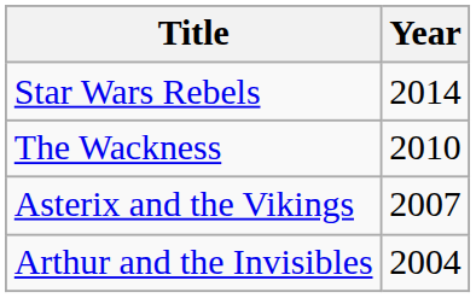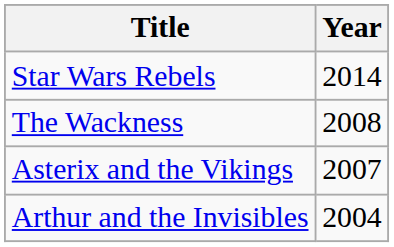The Wackness | Year: 2010 -> 2008
